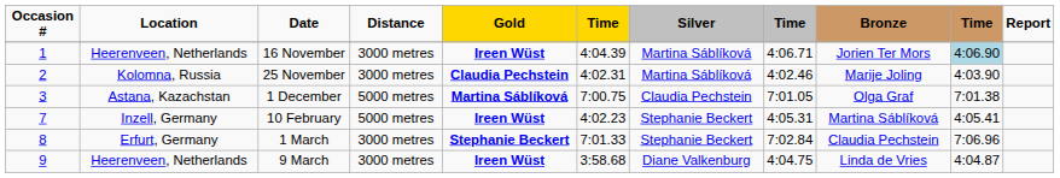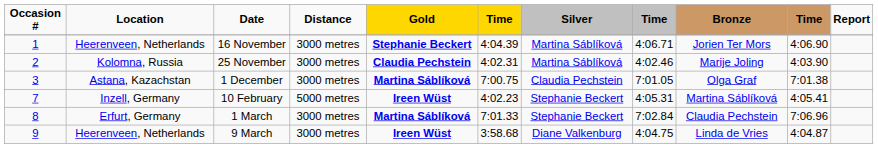16 November | Gold: Ireen Wüst -> Stephanie Beckert
16 November | column 10: lightblue background -> no background
1 December | Distance: 5000 metres -> 3000 metres
1 March | Gold: Stephanie Beckert -> Martina Sáblíková
